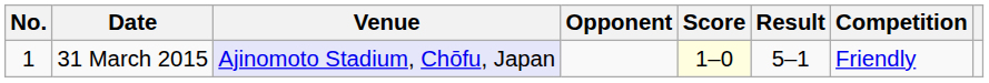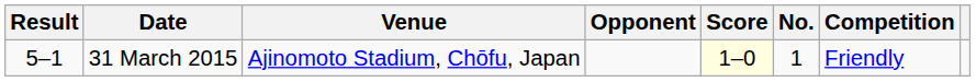columns swapped: No. <-> Result
31 March 2015 | Venue: lavender background -> no background
